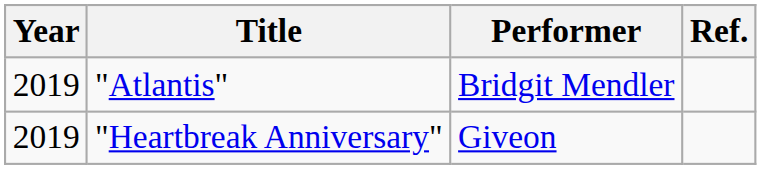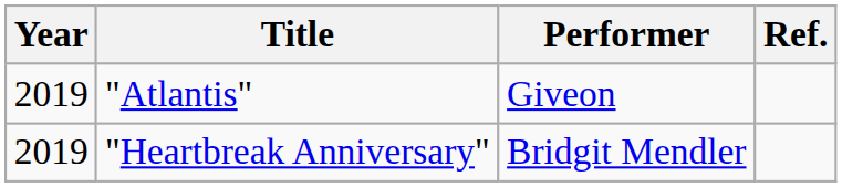"Atlantis" | Performer: Bridgit Mendler -> Giveon
"Heartbreak Anniversary" | Performer: Giveon -> Bridgit Mendler
